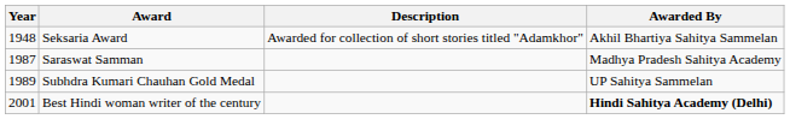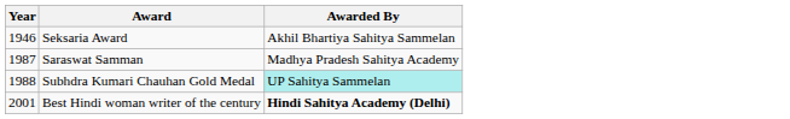- column: Description | Awarded for collection of short stories titled "Adamkhor"
Seksaria Award | Year: 1948 -> 1946
Subhdra Kumari Chauhan Gold Medal | Year: 1989 -> 1988
Subhdra Kumari Chauhan Gold Medal | Awarded By: no background -> paleturquoise background
